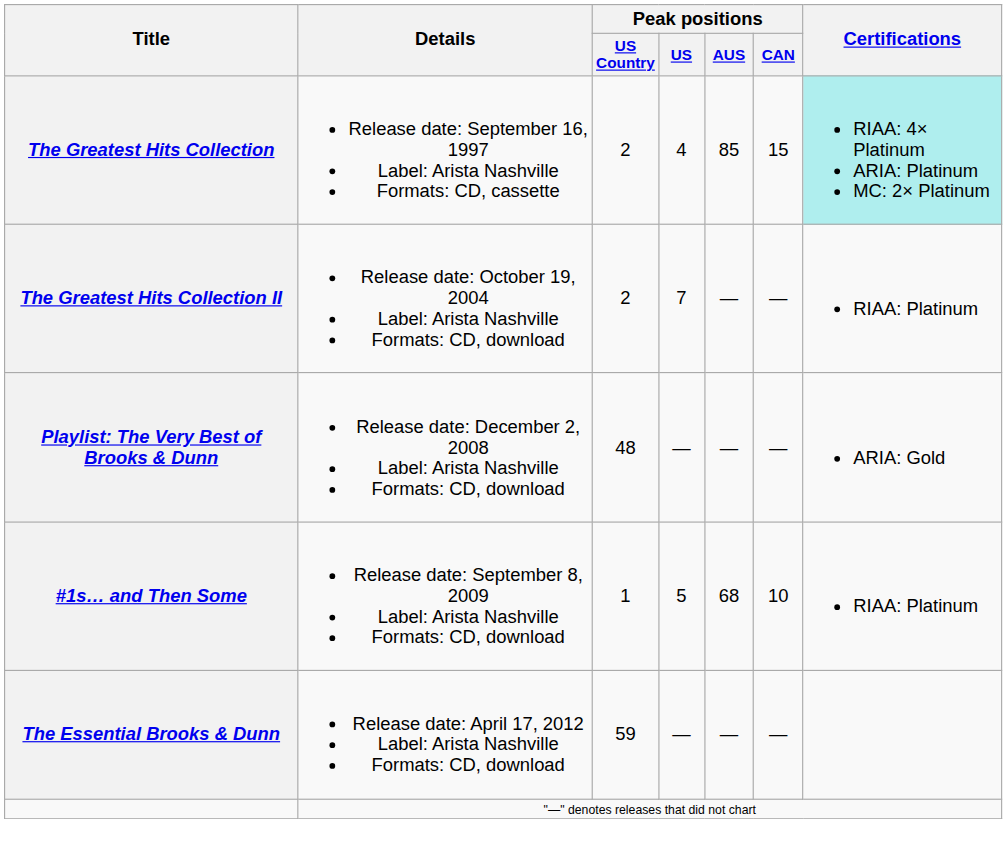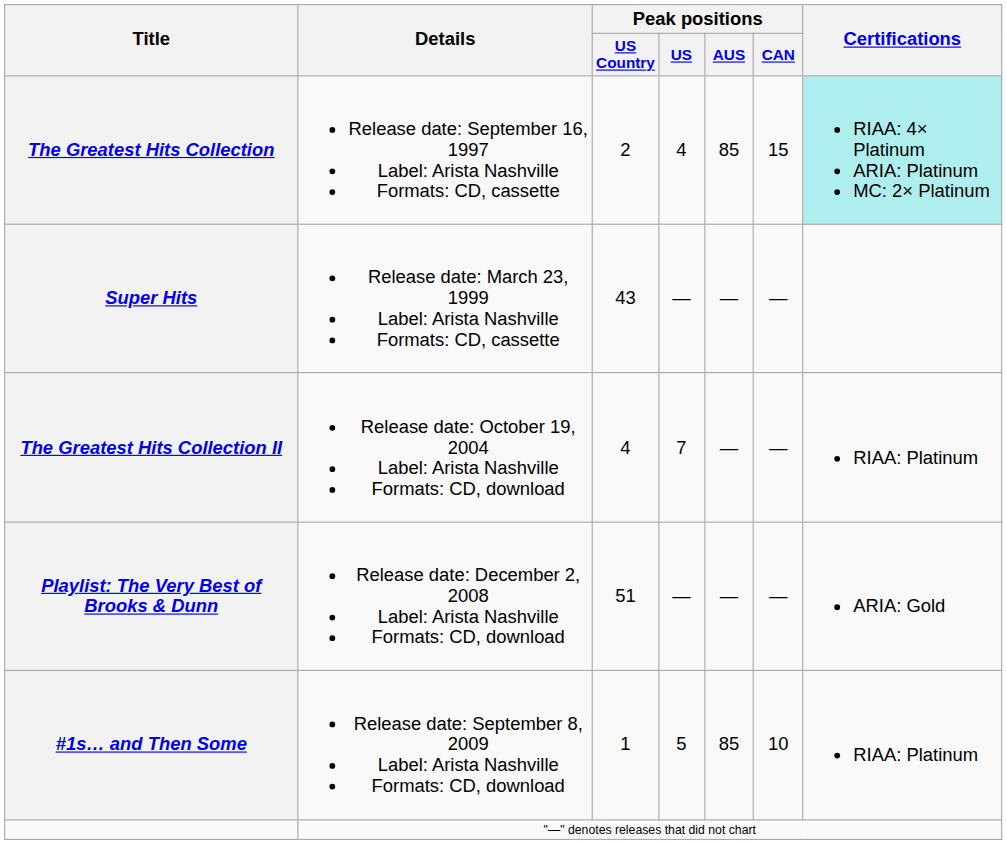+ row: Super Hits | Release date: March 23, 1999 Label: Arista Nashville Formats: CD, cassette | 43 | — | — | —
The Greatest Hits Collection II | Peak positions / US Country: 2 -> 4
Playlist: The Very Best of Brooks & Dunn | Peak positions / US Country: 48 -> 51
#1s… and Then Some | Peak positions / AUS: 68 -> 85
- row: The Essential Brooks & Dunn | Release date: April 17, 2012 Label: Arista Nashville Formats: CD, download | 59 | — | — | —
